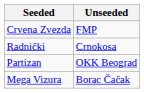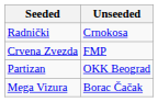rows swapped: Radnički <-> Crvena Zvezda
